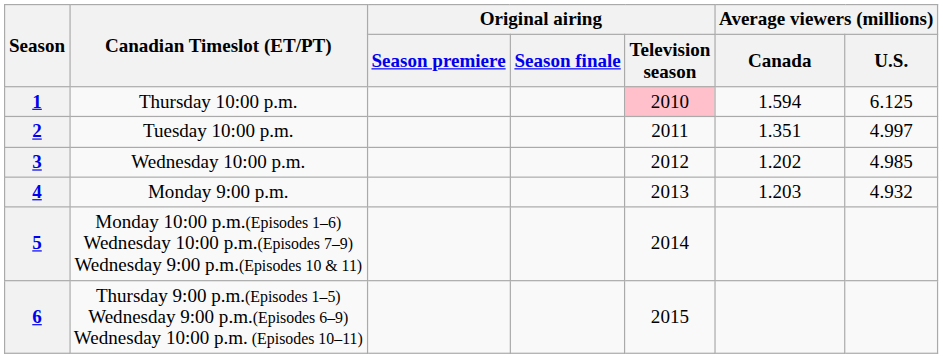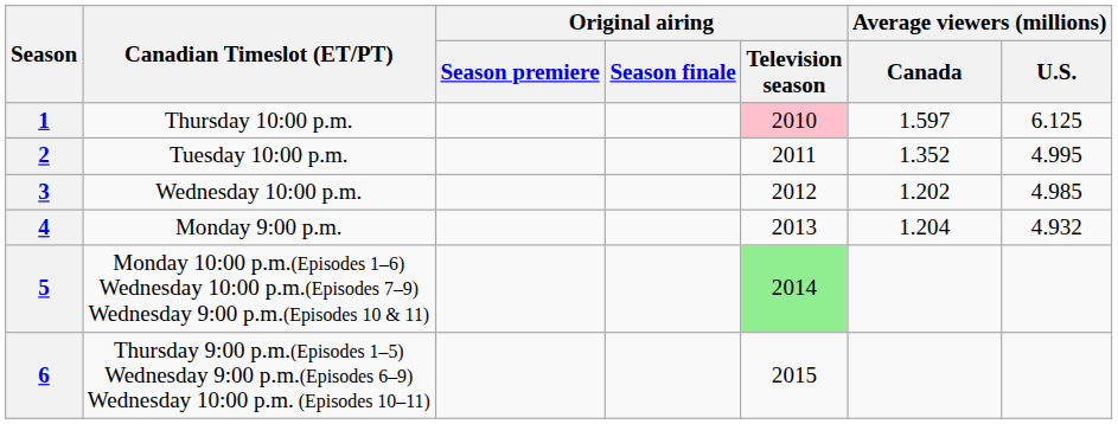1 | Average viewers (millions) / Canada: 1.594 -> 1.597
2 | Average viewers (millions) / Canada: 1.351 -> 1.352
2 | Average viewers (millions) / U.S.: 4.997 -> 4.995
4 | Average viewers (millions) / Canada: 1.203 -> 1.204
5 | Original airing / Television season: no background -> lightgreen background
